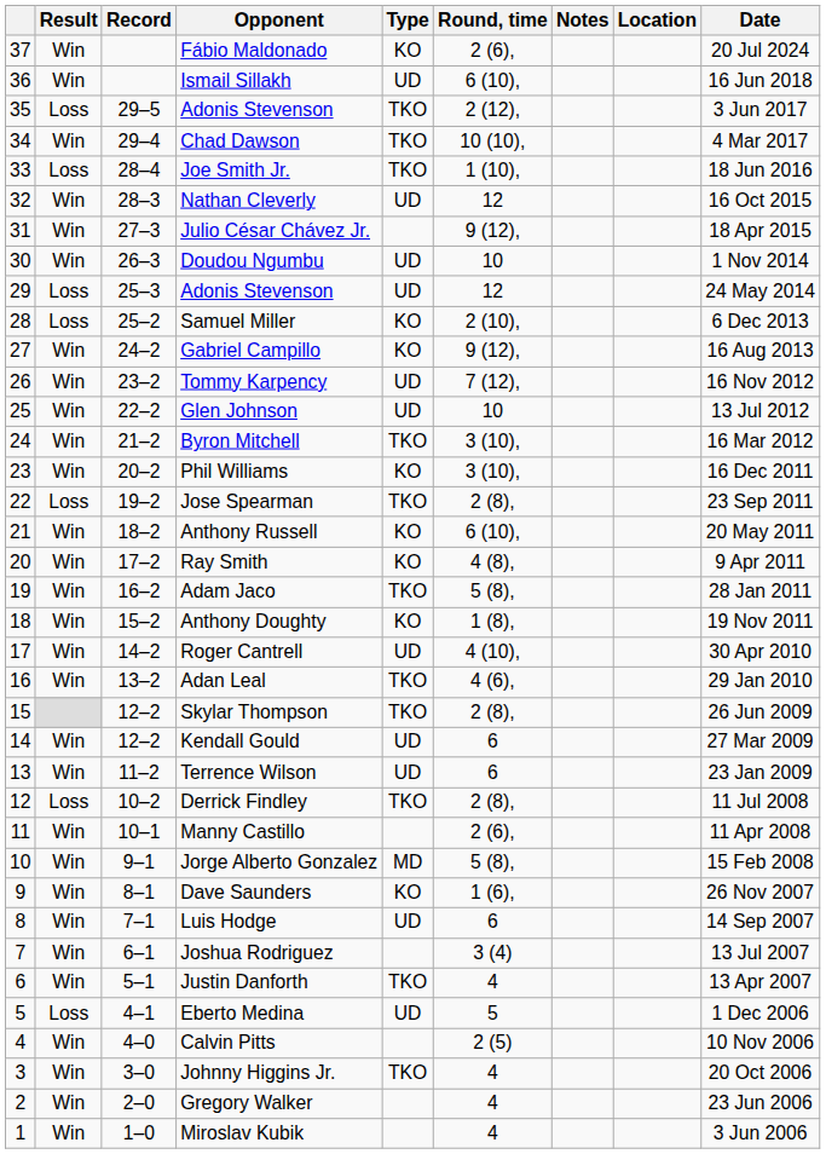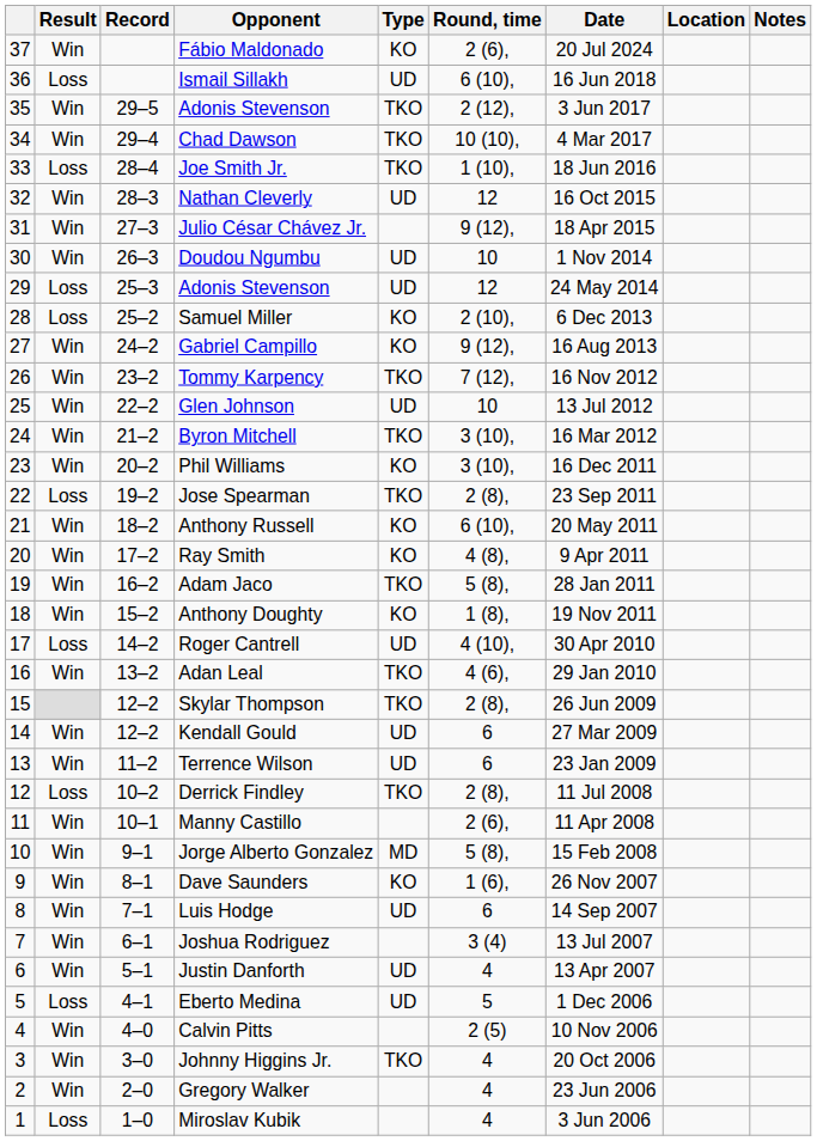columns swapped: Date <-> Notes
Ismail Sillakh | Result: Win -> Loss
35 / Adonis Stevenson | Result: Loss -> Win
Tommy Karpency | Type: UD -> TKO
Roger Cantrell | Result: Win -> Loss
Justin Danforth | Type: TKO -> UD
Miroslav Kubik | Result: Win -> Loss
